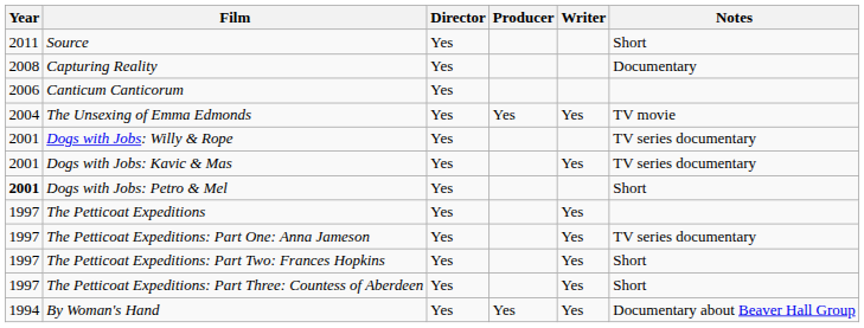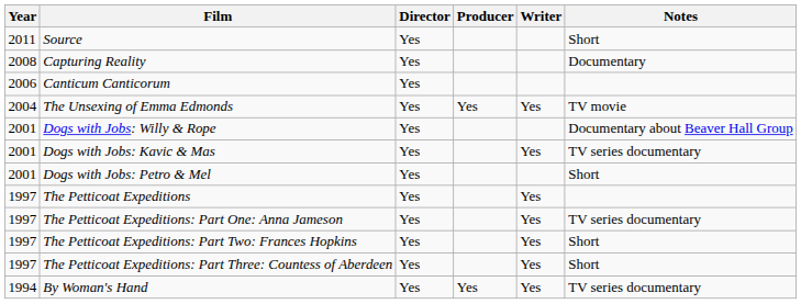Dogs with Jobs: Willy & Rope | Notes: TV series documentary -> Documentary about Beaver Hall Group
Dogs with Jobs: Petro & Mel | Year: bold -> normal
By Woman's Hand | Notes: Documentary about Beaver Hall Group -> TV series documentary
